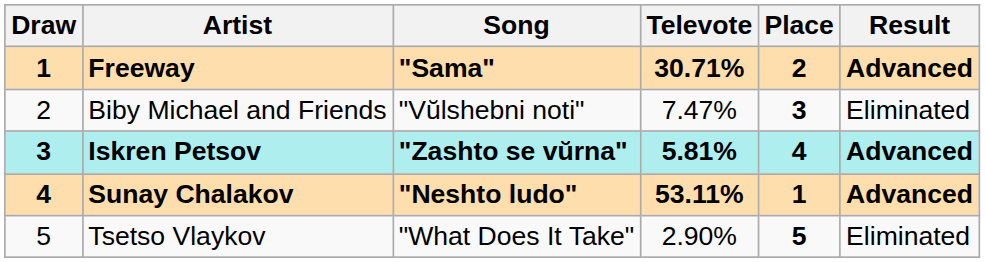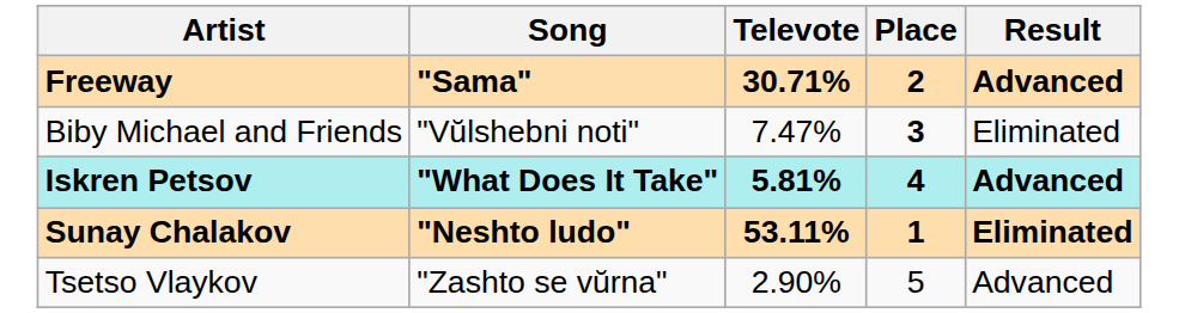- column: Draw | 1 | 2 | 3 | 4 | 5
Iskren Petsov | Song: "Zashto se vŭrna" -> "What Does It Take"
Sunay Chalakov | Result: Advanced -> Eliminated
Tsetso Vlaykov | Song: "What Does It Take" -> "Zashto se vŭrna"
Tsetso Vlaykov | Place: bold -> normal
Tsetso Vlaykov | Result: Eliminated -> Advanced
